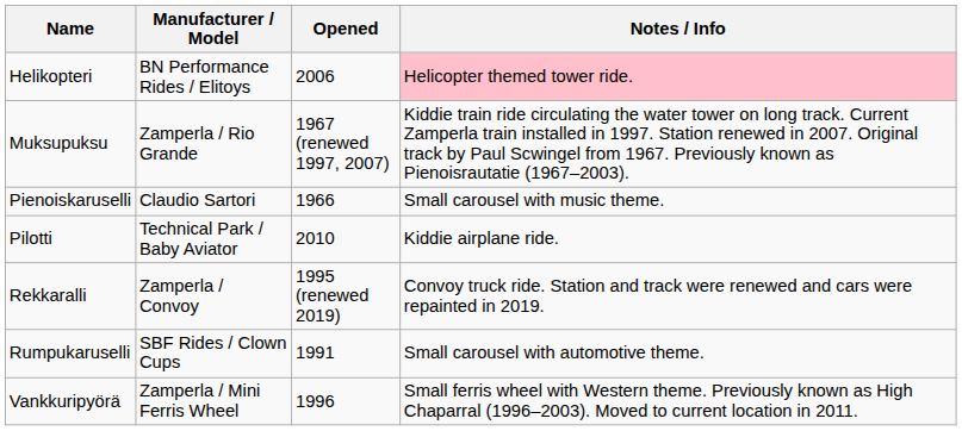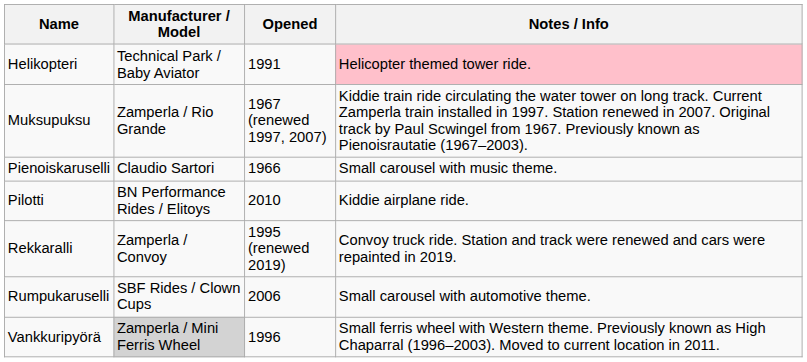Helikopteri | Manufacturer / Model: BN Performance Rides / Elitoys -> Technical Park / Baby Aviator
Helikopteri | Opened: 2006 -> 1991
Pilotti | Manufacturer / Model: Technical Park / Baby Aviator -> BN Performance Rides / Elitoys
Rumpukaruselli | Opened: 1991 -> 2006
Vankkuripyörä | Manufacturer / Model: no background -> lightgrey background
